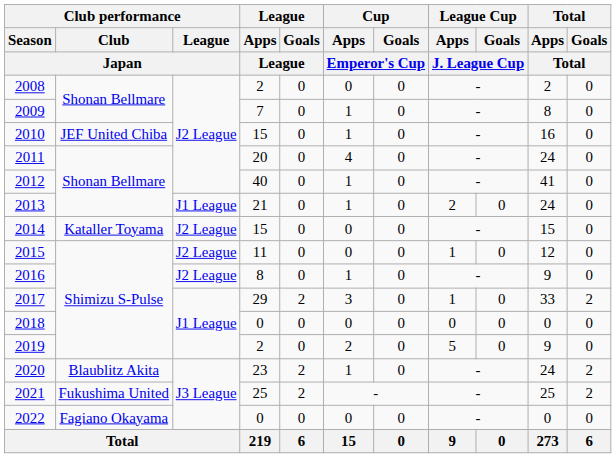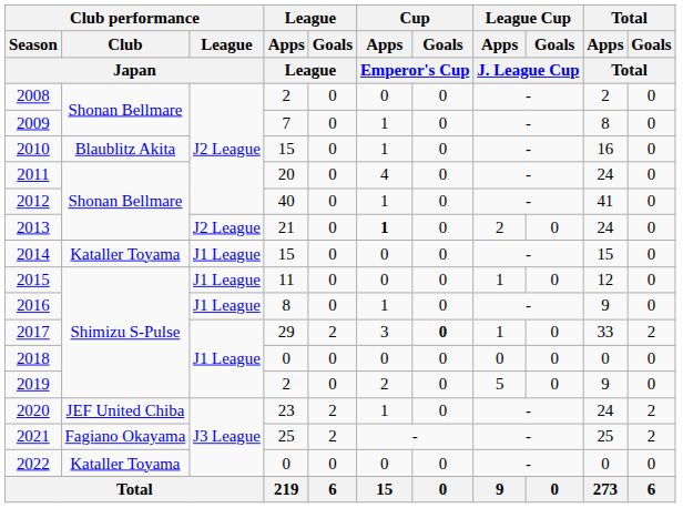2010 | Club performance / Club / Japan: JEF United Chiba -> Blaublitz Akita
2013 | Club performance / League / Japan: J1 League -> J2 League
2013 | Cup / Apps / Emperor's Cup: normal -> bold
2014 | Club performance / League / Japan: J2 League -> J1 League
2015 | Club performance / League / Japan: J2 League -> J1 League
2016 | Club performance / League / Japan: J2 League -> J1 League
2017 | Cup / Goals / Emperor's Cup: normal -> bold
2020 | Club performance / Club / Japan: Blaublitz Akita -> JEF United Chiba
2021 | Club performance / Club / Japan: Fukushima United -> Fagiano Okayama
2022 | Club performance / Club / Japan: Fagiano Okayama -> Kataller Toyama
